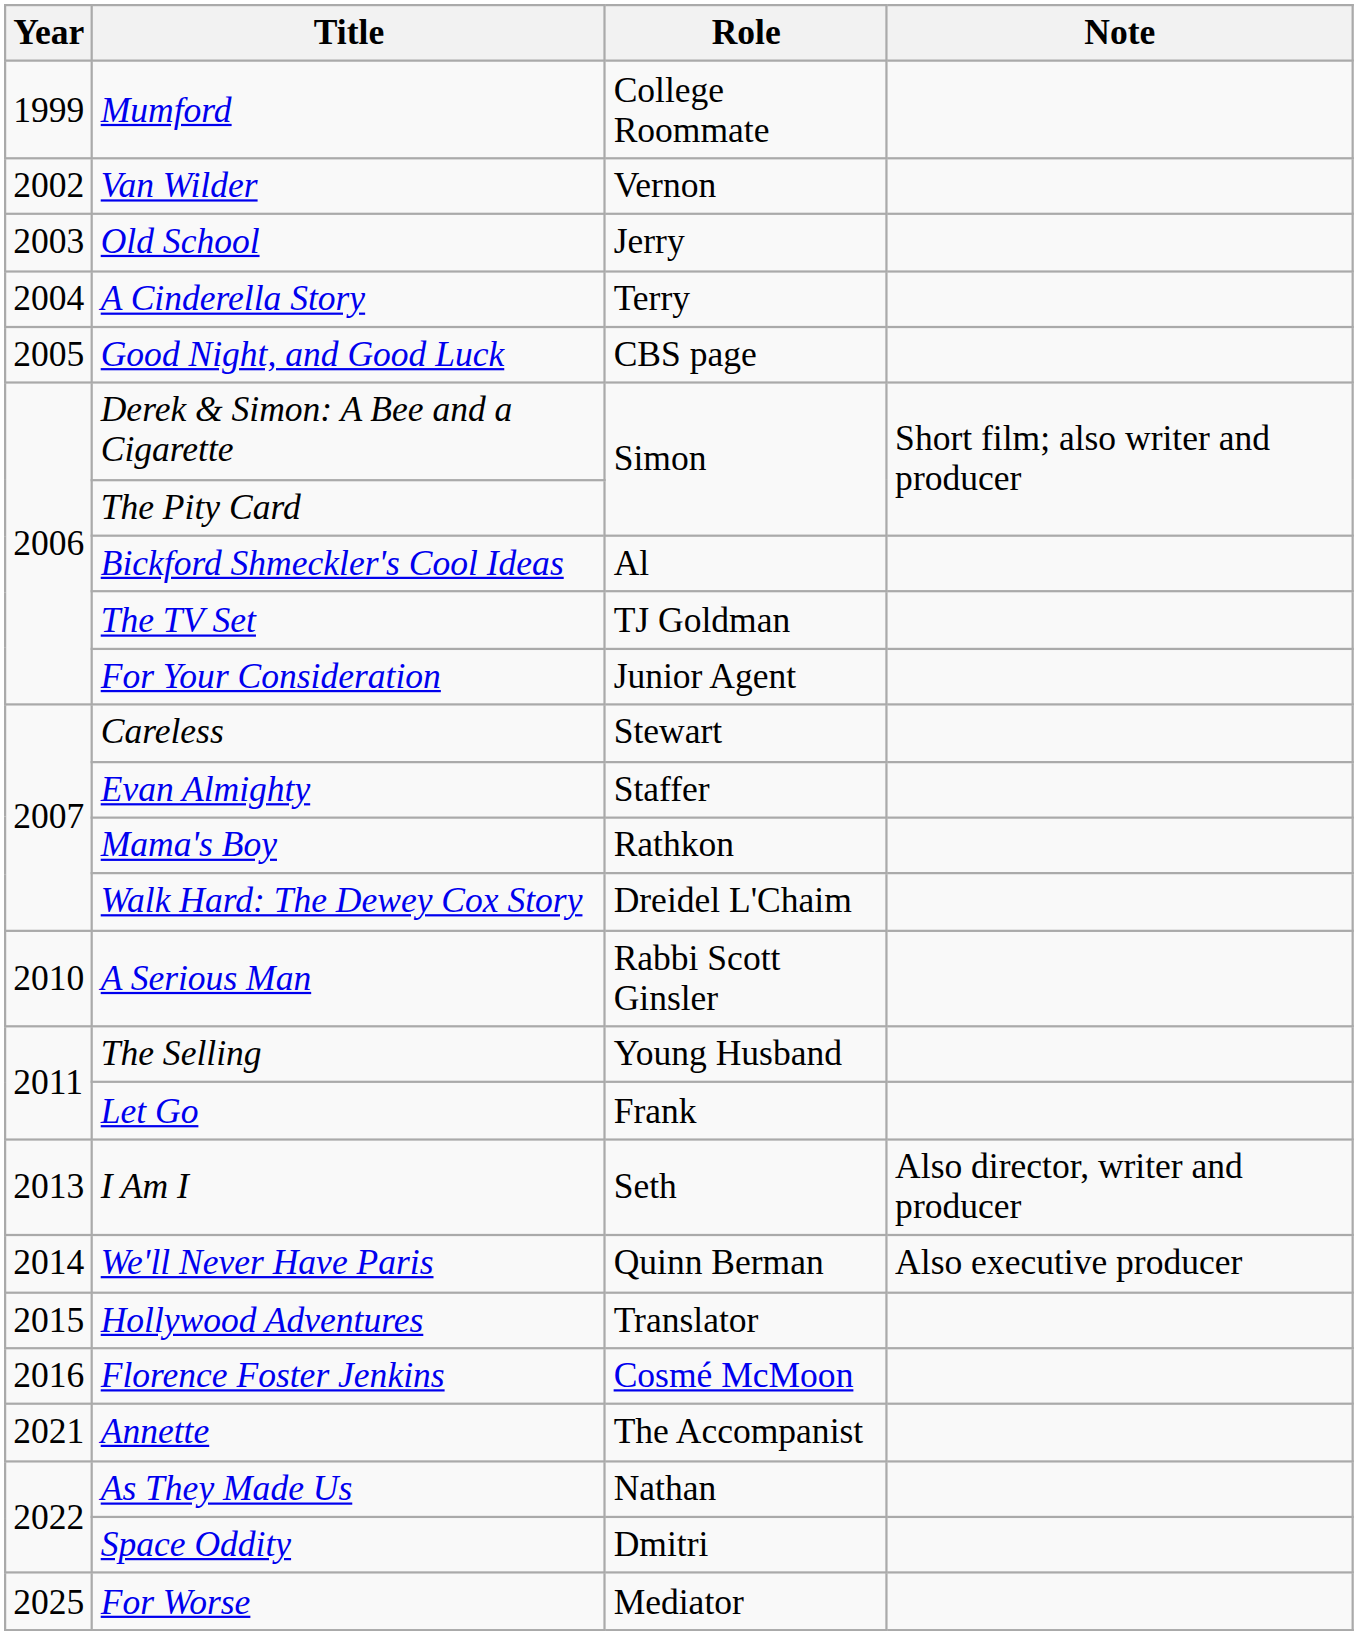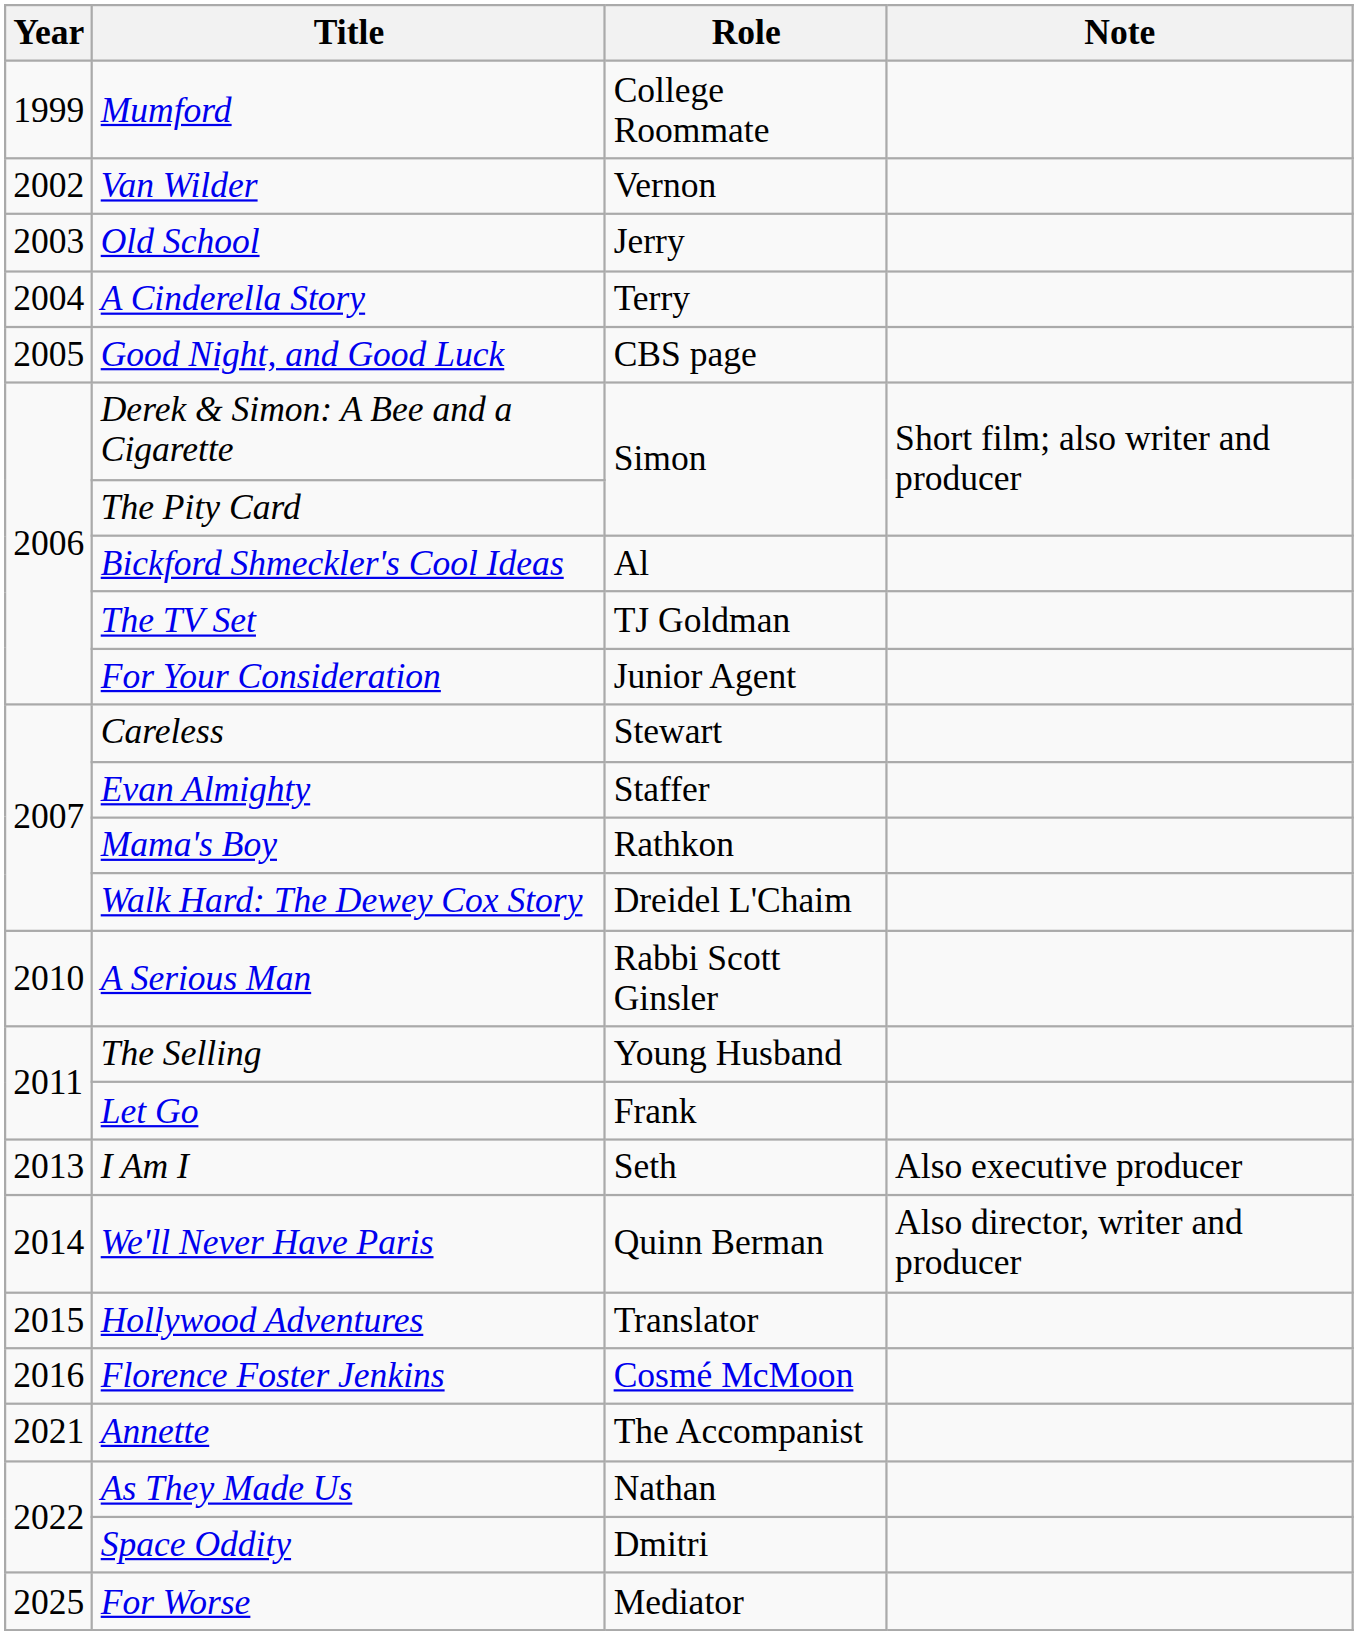I Am I | Note: Also director, writer and producer -> Also executive producer
We'll Never Have Paris | Note: Also executive producer -> Also director, writer and producer
